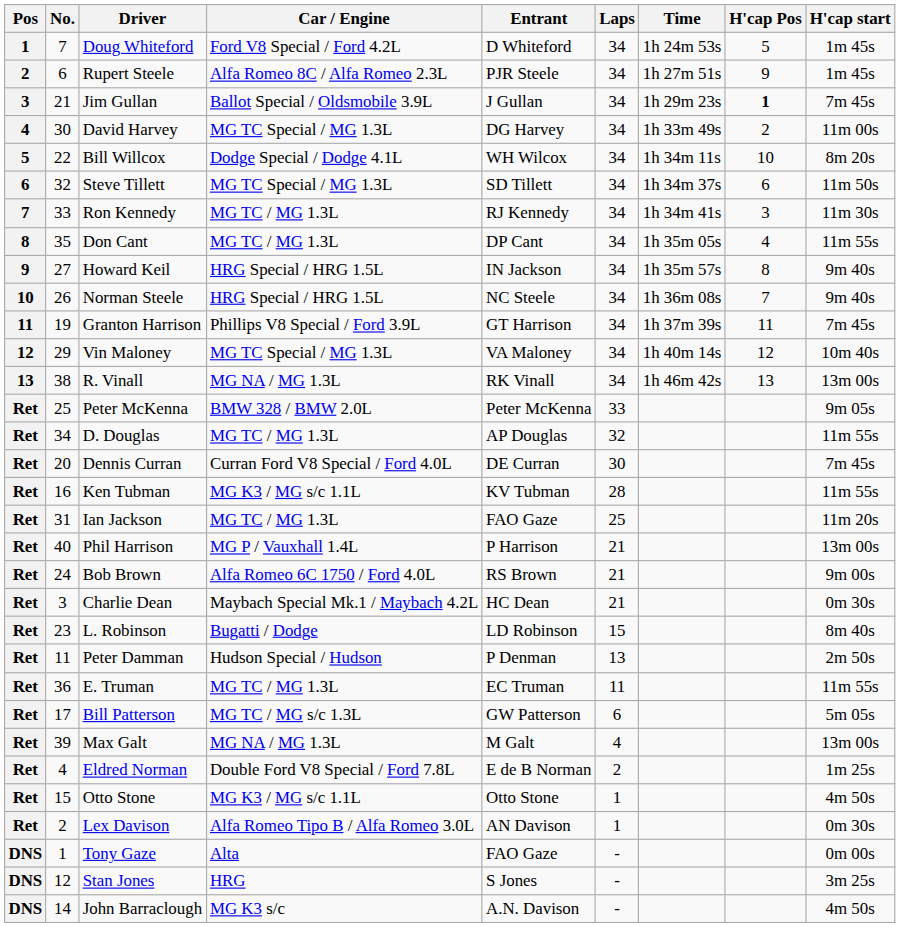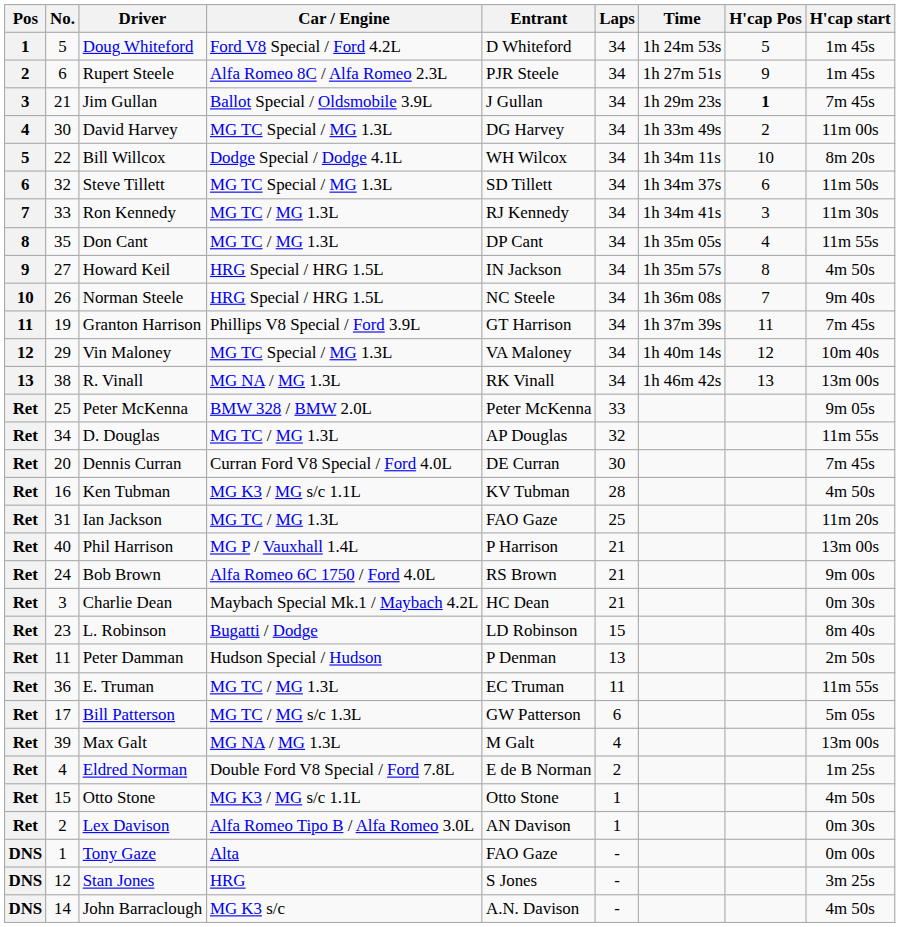Doug Whiteford | No.: 7 -> 5
Howard Keil | H'cap start: 9m 40s -> 4m 50s
Ken Tubman | H'cap start: 11m 55s -> 4m 50s
